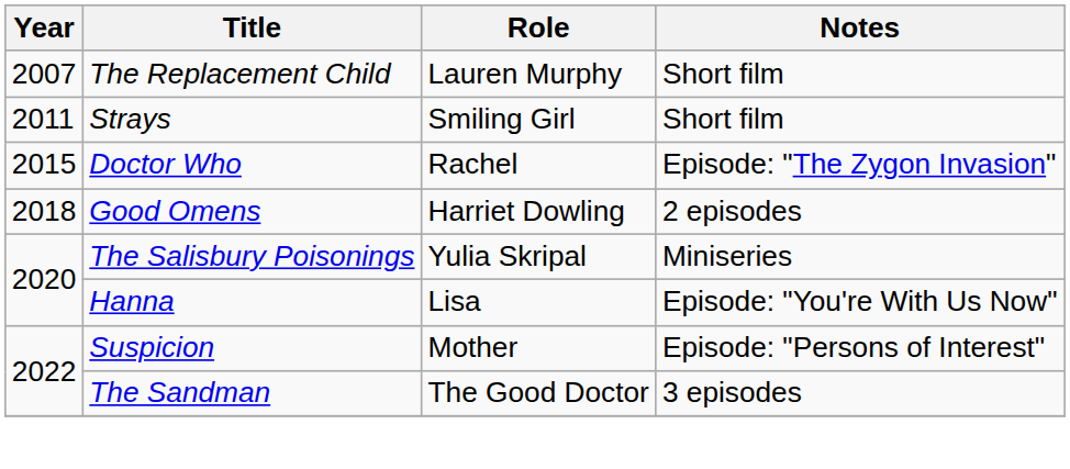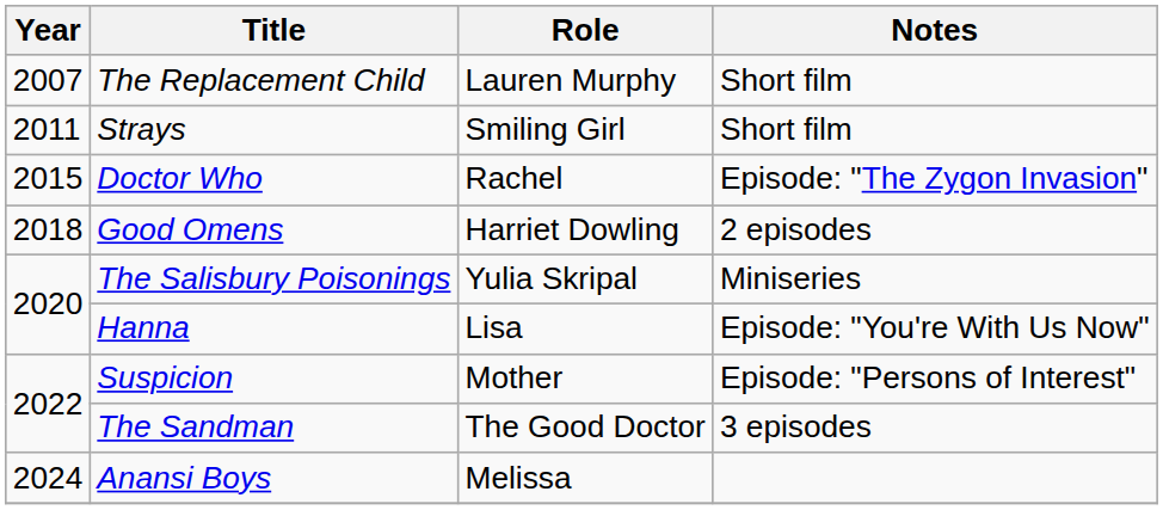+ row: 2024 | Anansi Boys | Melissa
